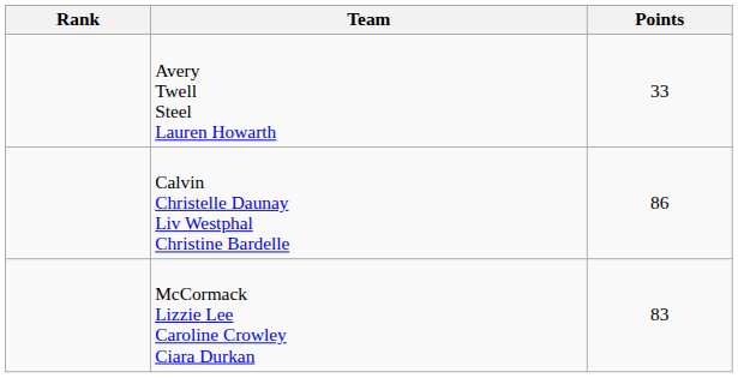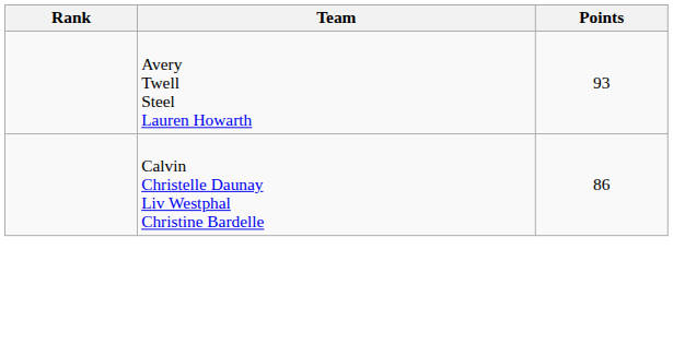Avery Twell Steel Lauren Howarth | Points: 33 -> 93
- row: McCormack Lizzie Lee Caroline Crowley Ciara Durkan | 83
